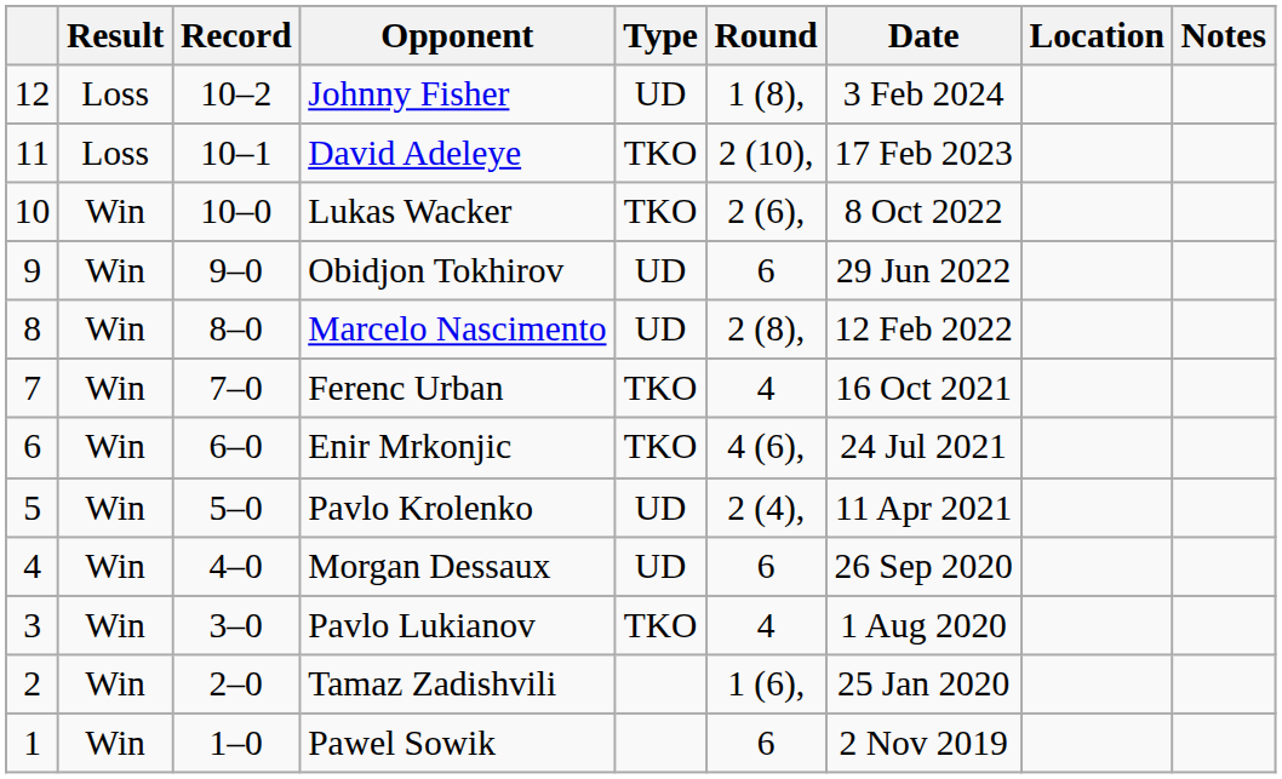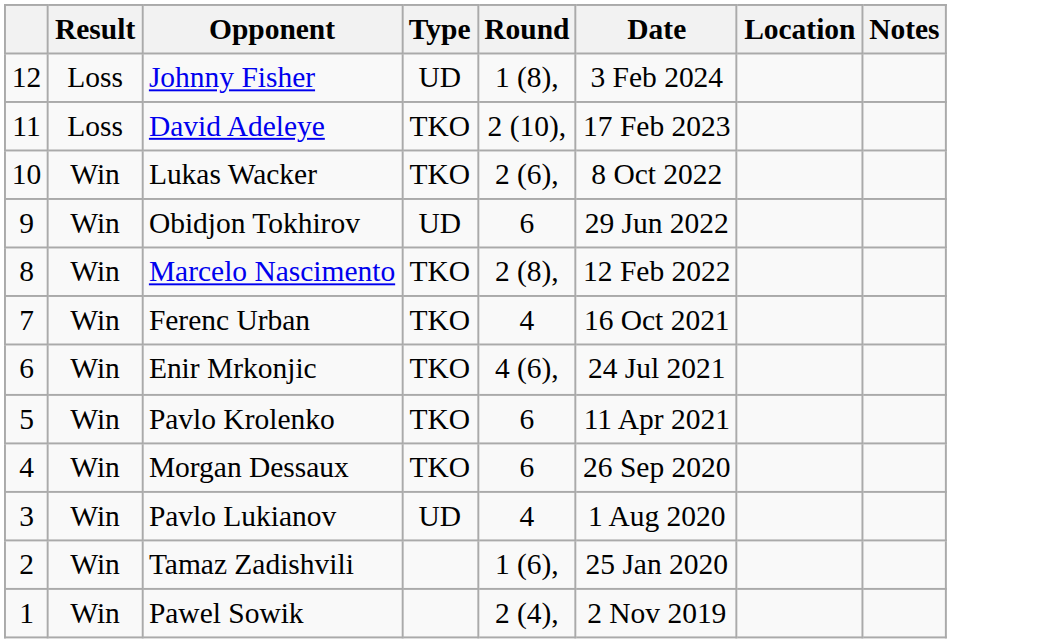- column: Record | 10–2 | 10–1 | 10–0 | 9–0 | 8–0 | 7–0 | 6–0 | 5–0 | 4–0 | 3–0 | 2–0 | 1–0
Marcelo Nascimento | Type: UD -> TKO
Pavlo Krolenko | Type: UD -> TKO
Pavlo Krolenko | Round: 2 (4), -> 6
Morgan Dessaux | Type: UD -> TKO
Pavlo Lukianov | Type: TKO -> UD
Pawel Sowik | Round: 6 -> 2 (4),
